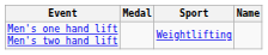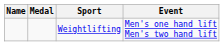columns swapped: Name <-> Event
